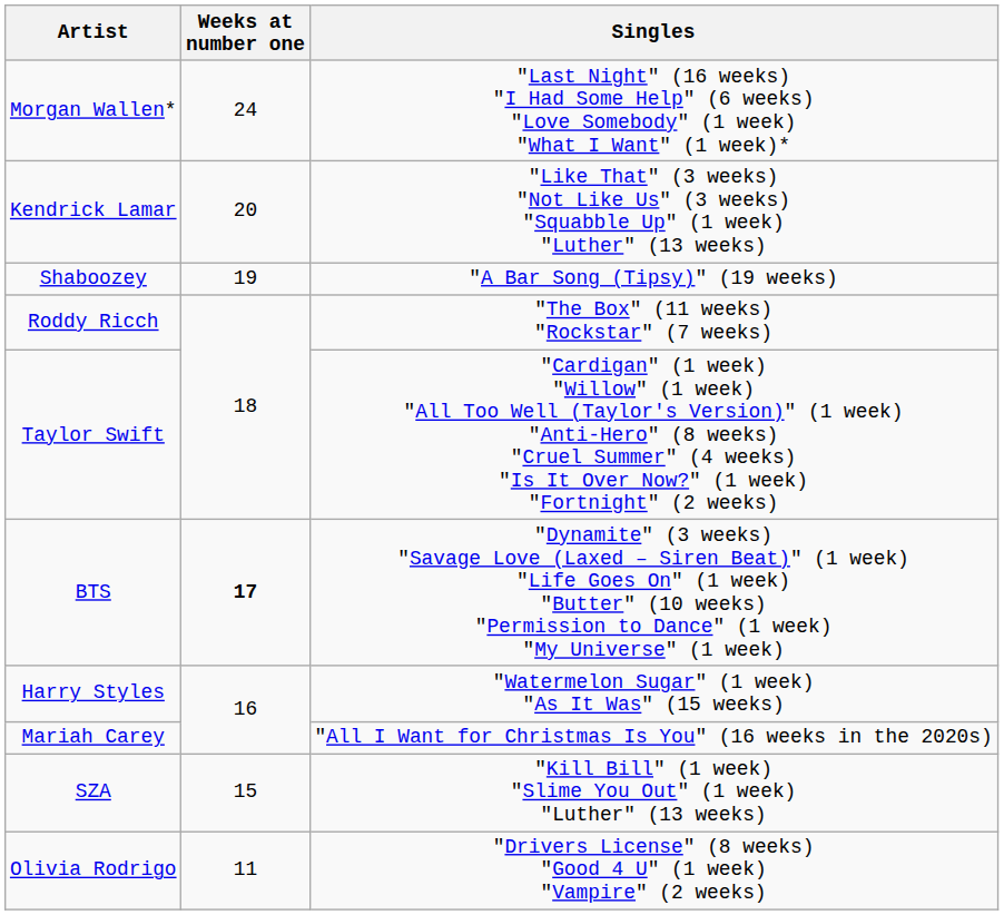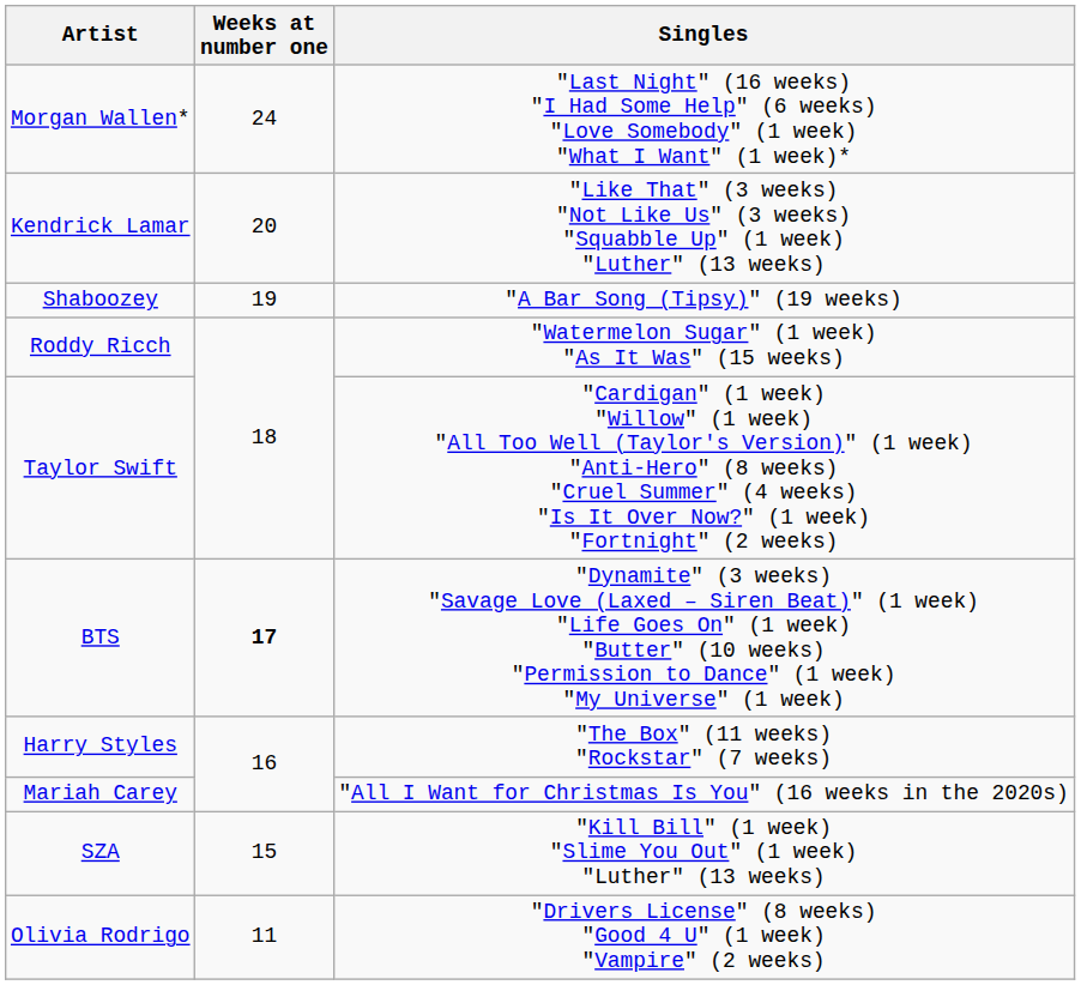Roddy Ricch | Singles: "The Box" (11 weeks) "Rockstar" (7 weeks) -> "Watermelon Sugar" (1 week) "As It Was" (15 weeks)
Harry Styles | Singles: "Watermelon Sugar" (1 week) "As It Was" (15 weeks) -> "The Box" (11 weeks) "Rockstar" (7 weeks)
